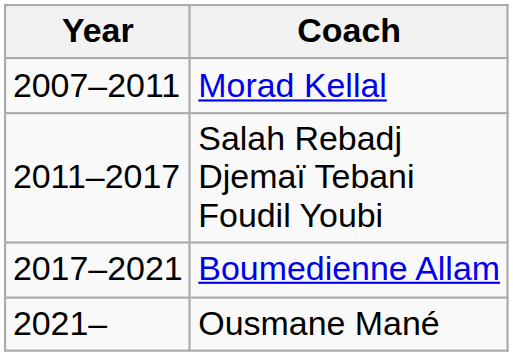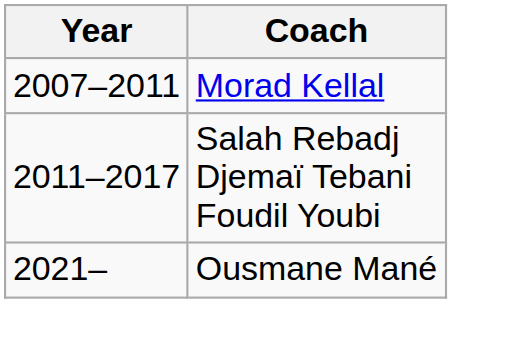- row: 2017–2021 | Boumedienne Allam
